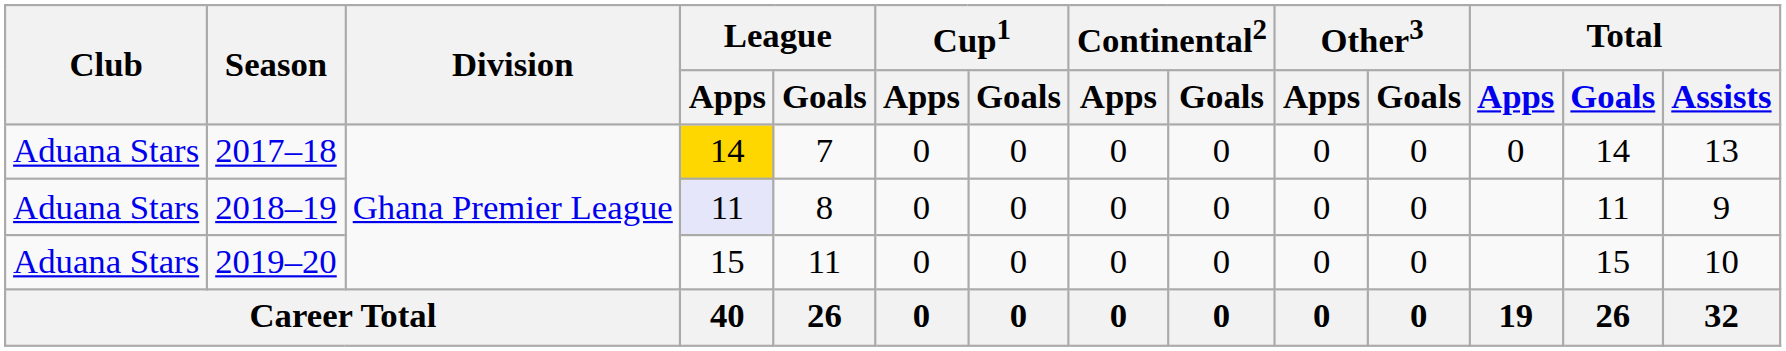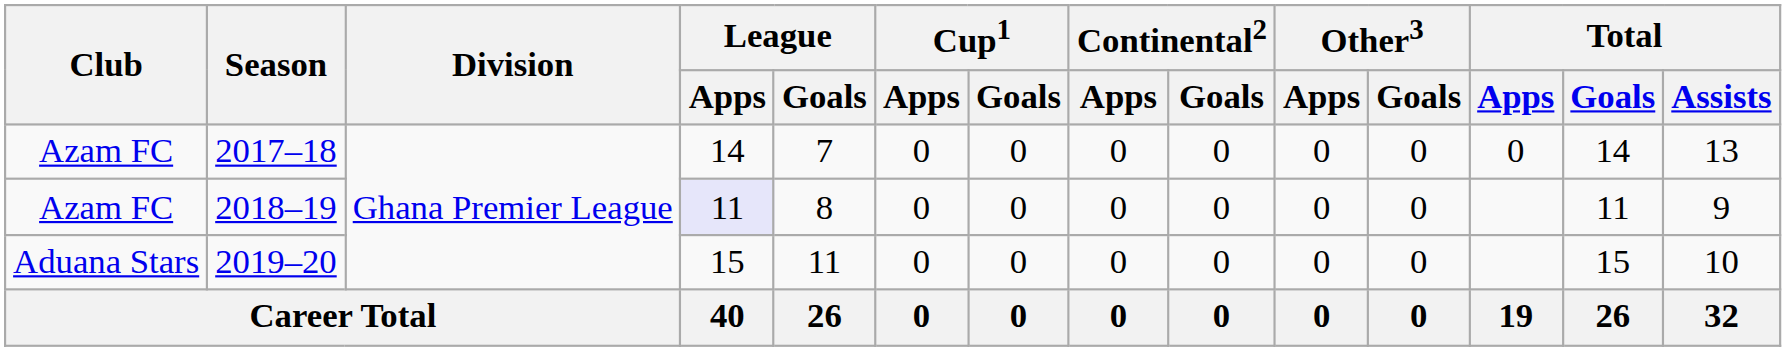2017–18 | Club: Aduana Stars -> Azam FC
2017–18 | League / Apps: gold background -> no background
2018–19 | Club: Aduana Stars -> Azam FC
